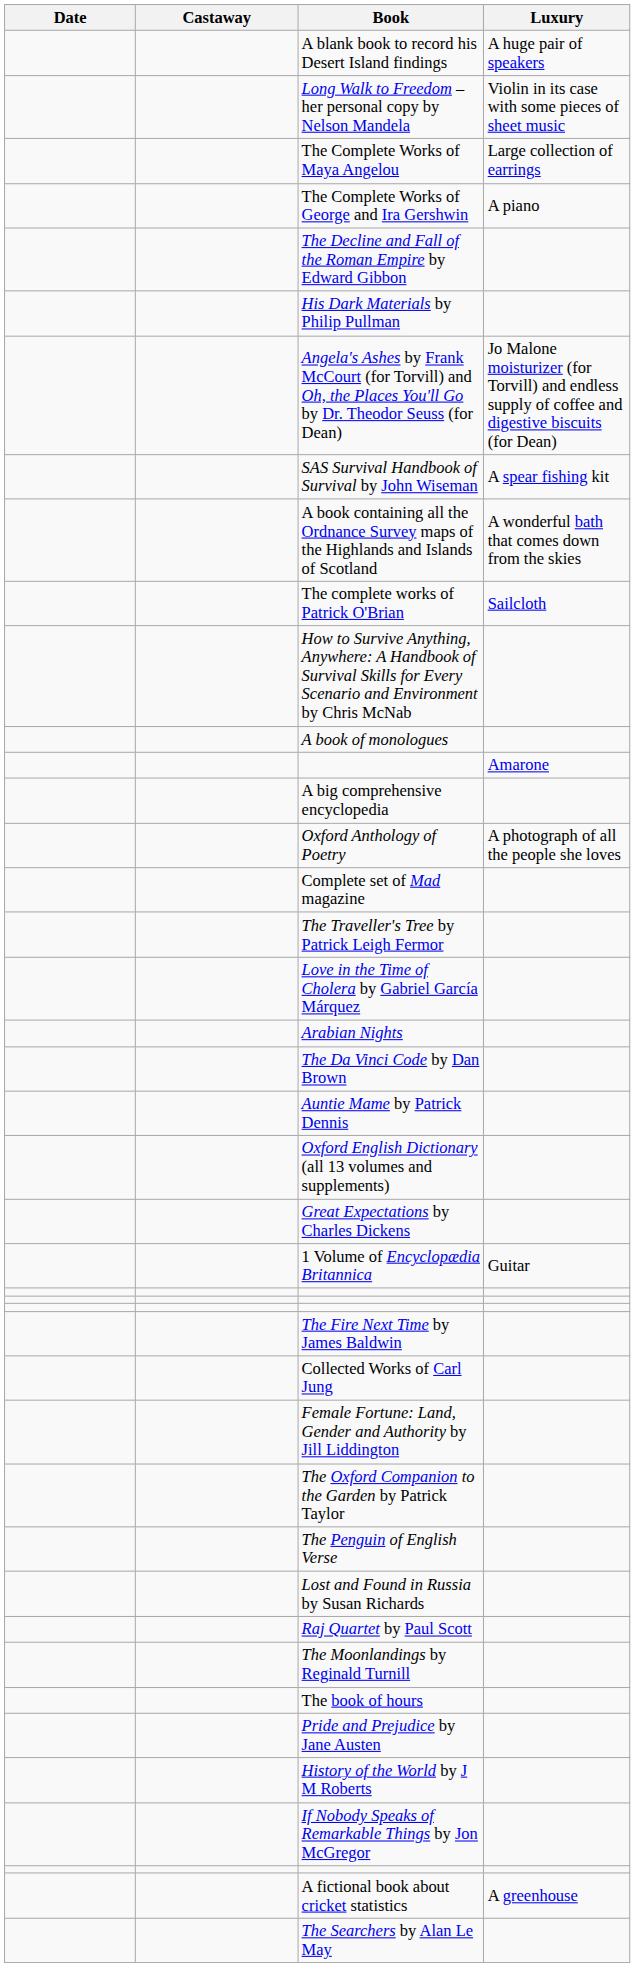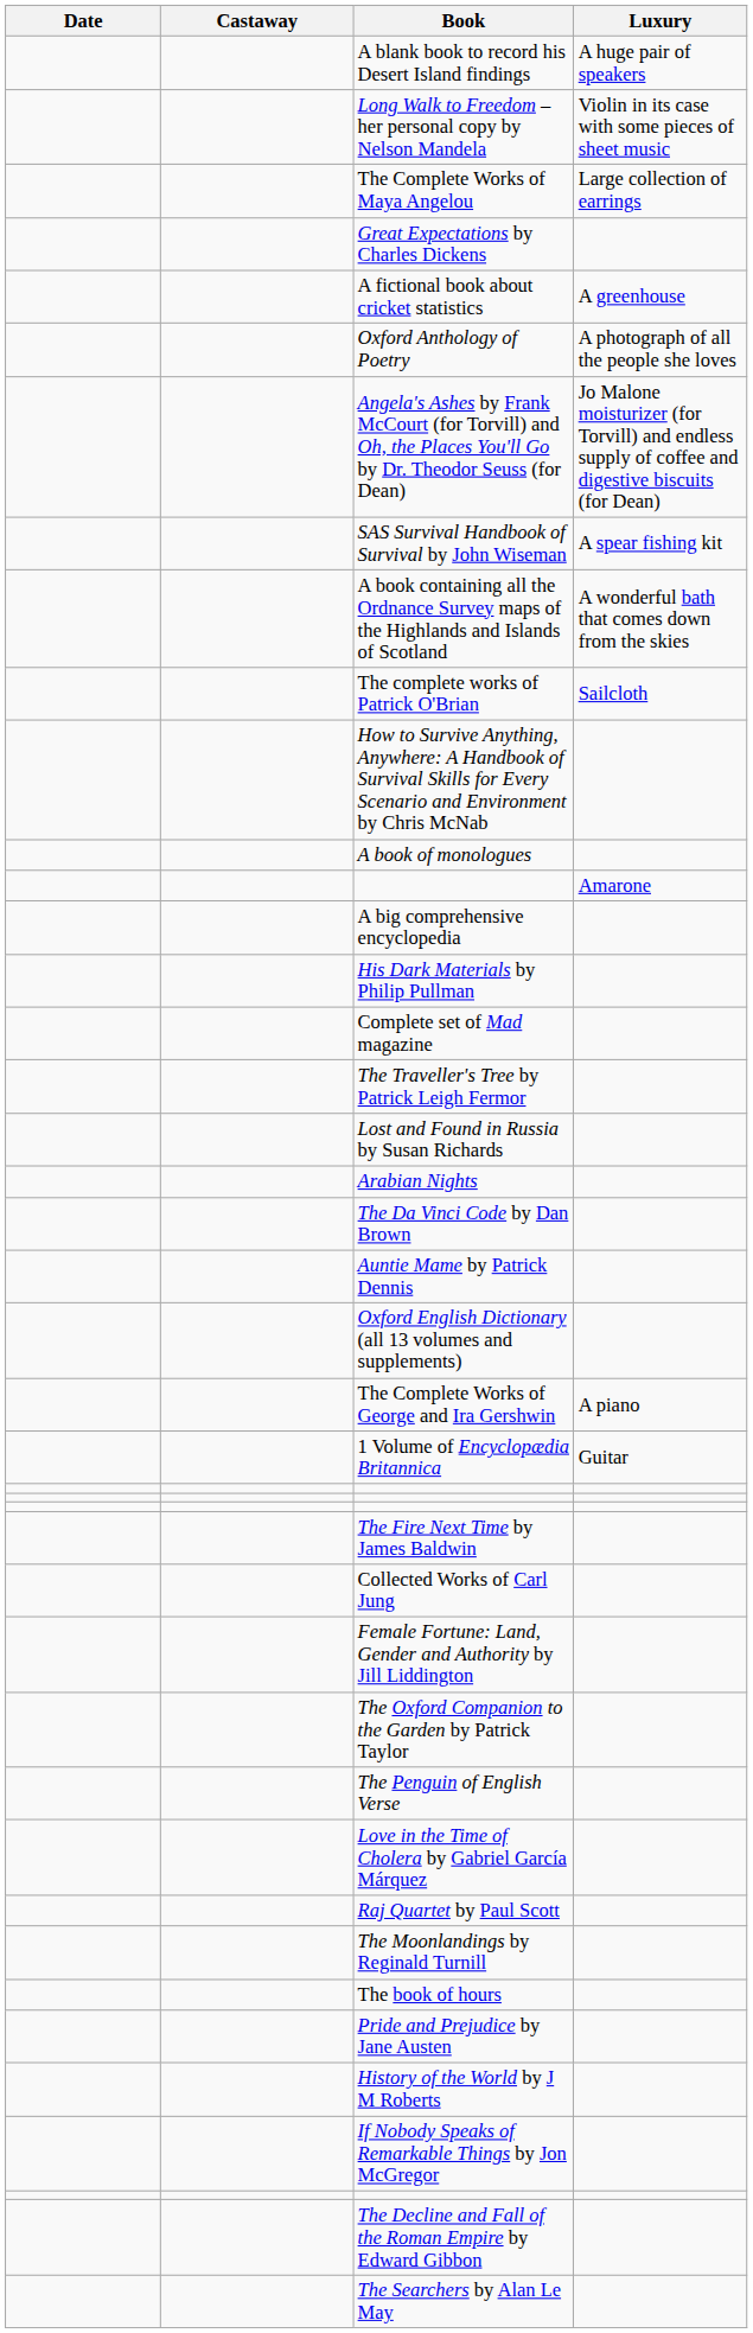rows swapped: Great Expectations by Charles Dickens <-> The Complete Works of George and Ira Gershwin
rows swapped: A fictional book about cricket statistics <-> The Decline and Fall of the Roman Empire by Edward Gibbon
rows swapped: Oxford Anthology of Poetry <-> His Dark Materials by Philip Pullman
rows swapped: Love in the Time of Cholera by Gabriel García Márquez <-> Lost and Found in Russia by Susan Richards
